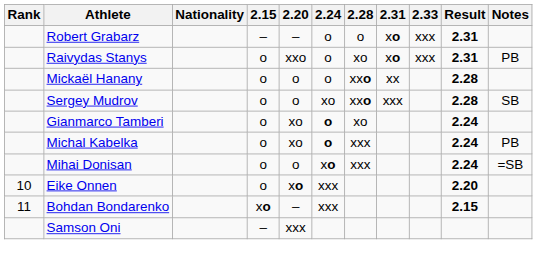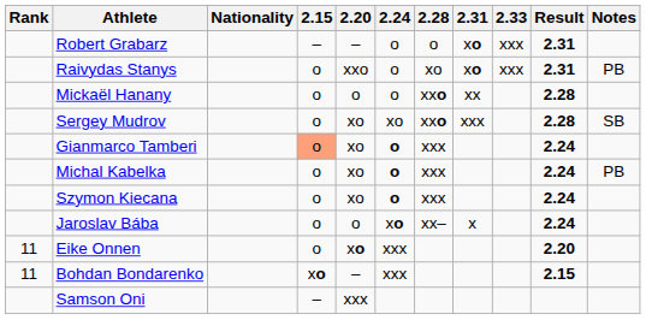Sergey Mudrov | 2.20: o -> xo
Gianmarco Tamberi | 2.15: no background -> lightsalmon background
Gianmarco Tamberi | 2.28: xo -> xxx
+ row: Szymon Kiecana | o | xo | o | xxx | 2.24
+ row: Jaroslav Bába | o | o | xo | xx– | x | 2.24
- row: Mihai Donisan | o | o | xo | xxx | 2.24 | =SB
Eike Onnen | Rank: 10 -> 11
